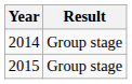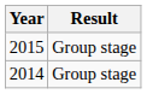rows swapped: 2014 <-> 2015
